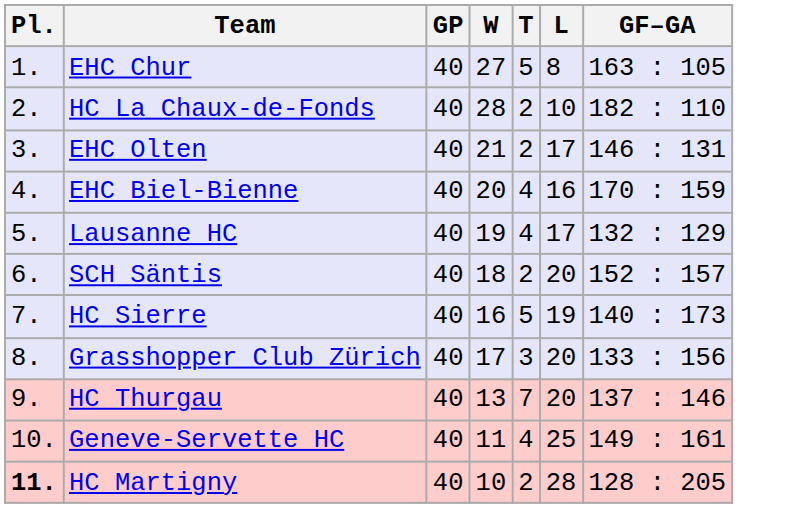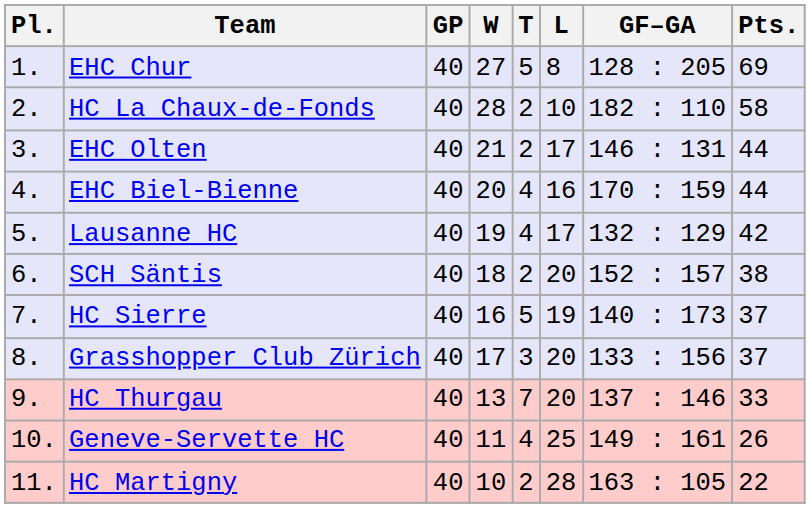+ column: Pts. | 69 | 58 | 44 | 44 | 42 | 38 | 37 | 37 | 33 | 26 | 22
EHC Chur | GF–GA: 163 : 105 -> 128 : 205
HC Martigny | Pl.: bold -> normal
HC Martigny | GF–GA: 128 : 205 -> 163 : 105
